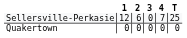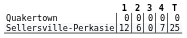rows swapped: Sellersville-Perkasie <-> Quakertown
